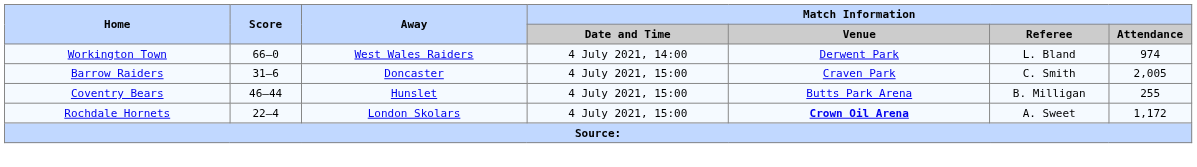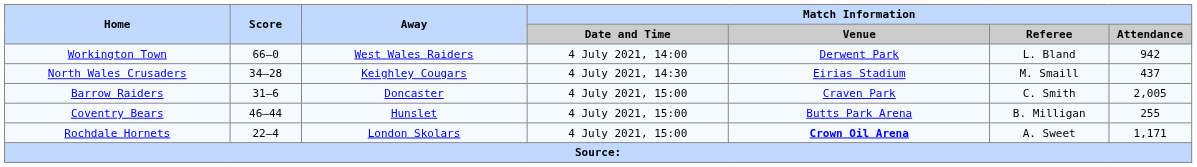Workington Town | Match Information / Attendance: 974 -> 942
+ row: North Wales Crusaders | 34–28 | Keighley Cougars | 4 July 2021, 14:30 | Eirias Stadium | M. Smaill | 437
Rochdale Hornets | Match Information / Attendance: 1,172 -> 1,171
